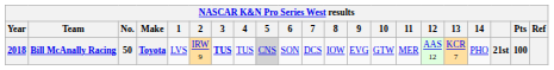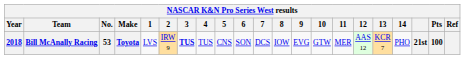Bill McAnally Racing | No.: 50 -> 53
Bill McAnally Racing | 5: lightgrey background -> no background
